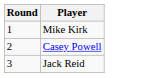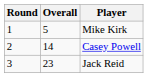+ column: Overall | 5 | 14 | 23
